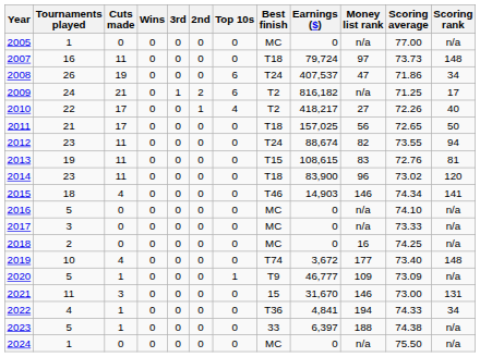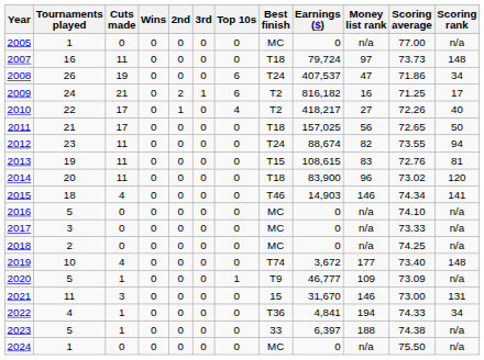columns swapped: 2nd <-> 3rd
2009 | Money list rank: n/a -> 16
2014 | Tournaments played: 23 -> 20
2018 | Money list rank: 16 -> n/a
